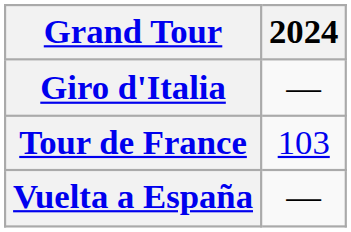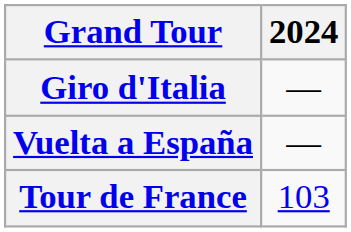rows swapped: Tour de France <-> Vuelta a España
